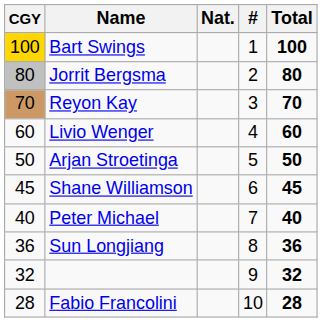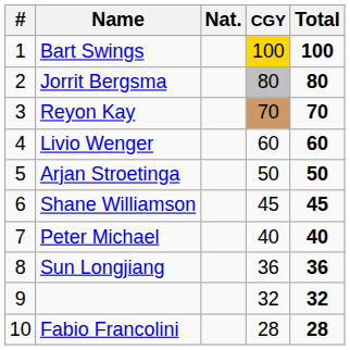columns swapped: # <-> CGY
